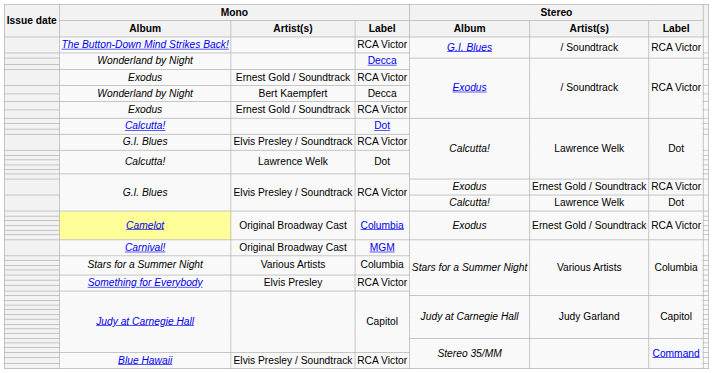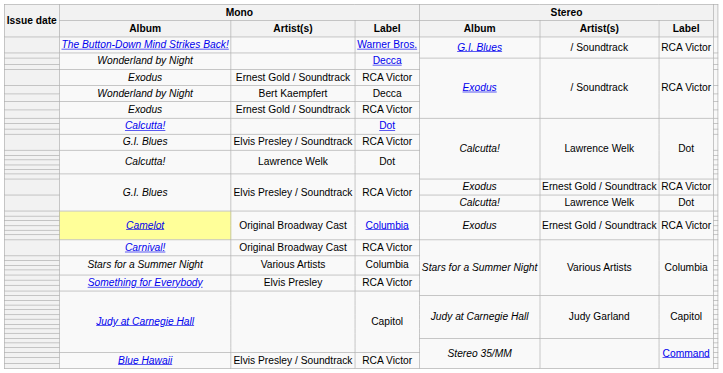The Button-Down Mind Strikes Back! | Mono / Label: RCA Victor -> Warner Bros.
Carnival! | Mono / Label: MGM -> RCA Victor
